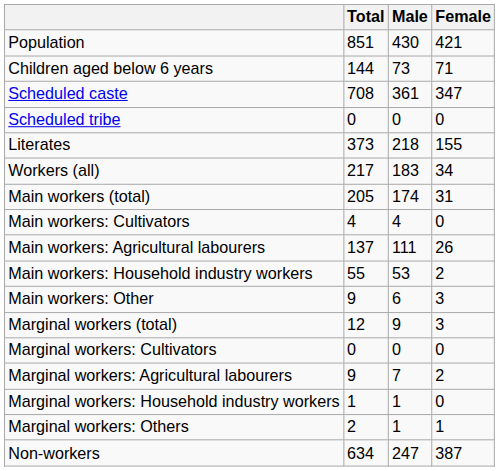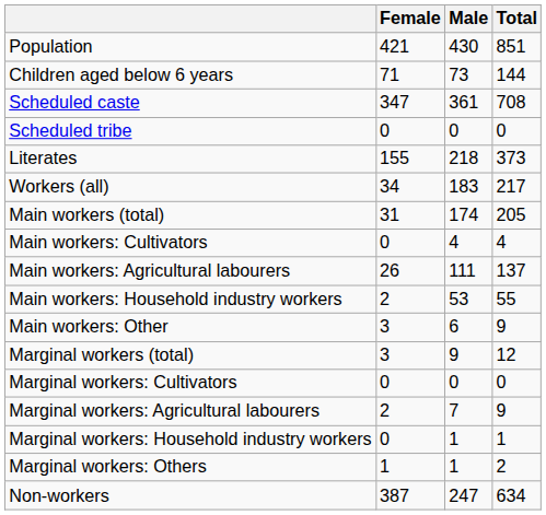columns swapped: Total <-> Female
